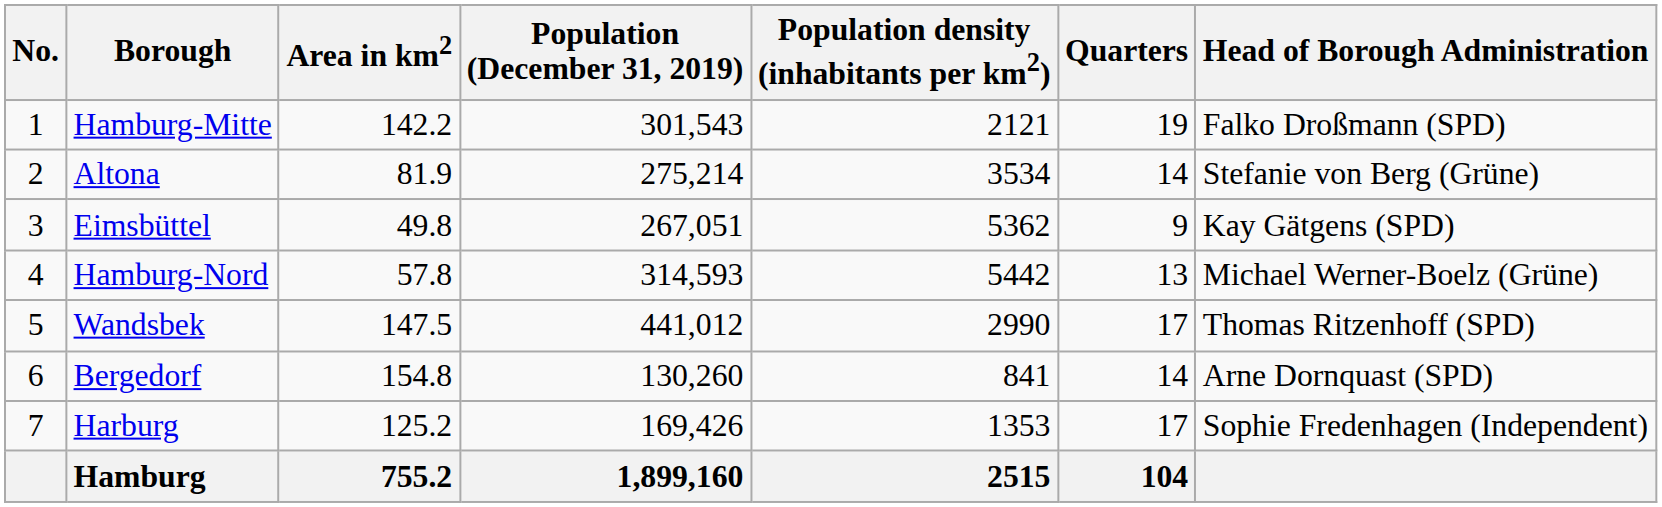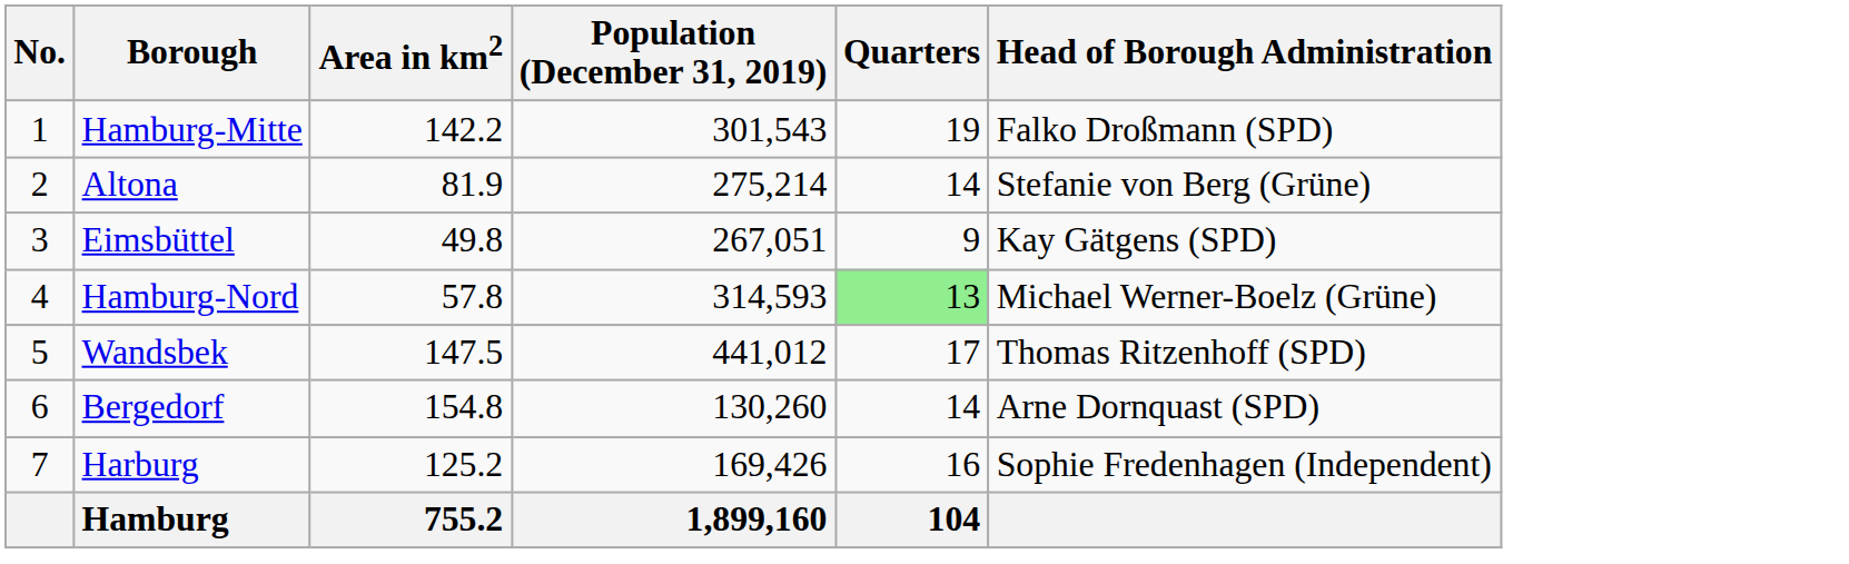- column: Population density (inhabitants per km2) | 2121 | 3534 | 5362 | 5442 | 2990 | 841 | 1353 | 2515
Hamburg-Nord | Quarters: no background -> lightgreen background
Harburg | Quarters: 17 -> 16
